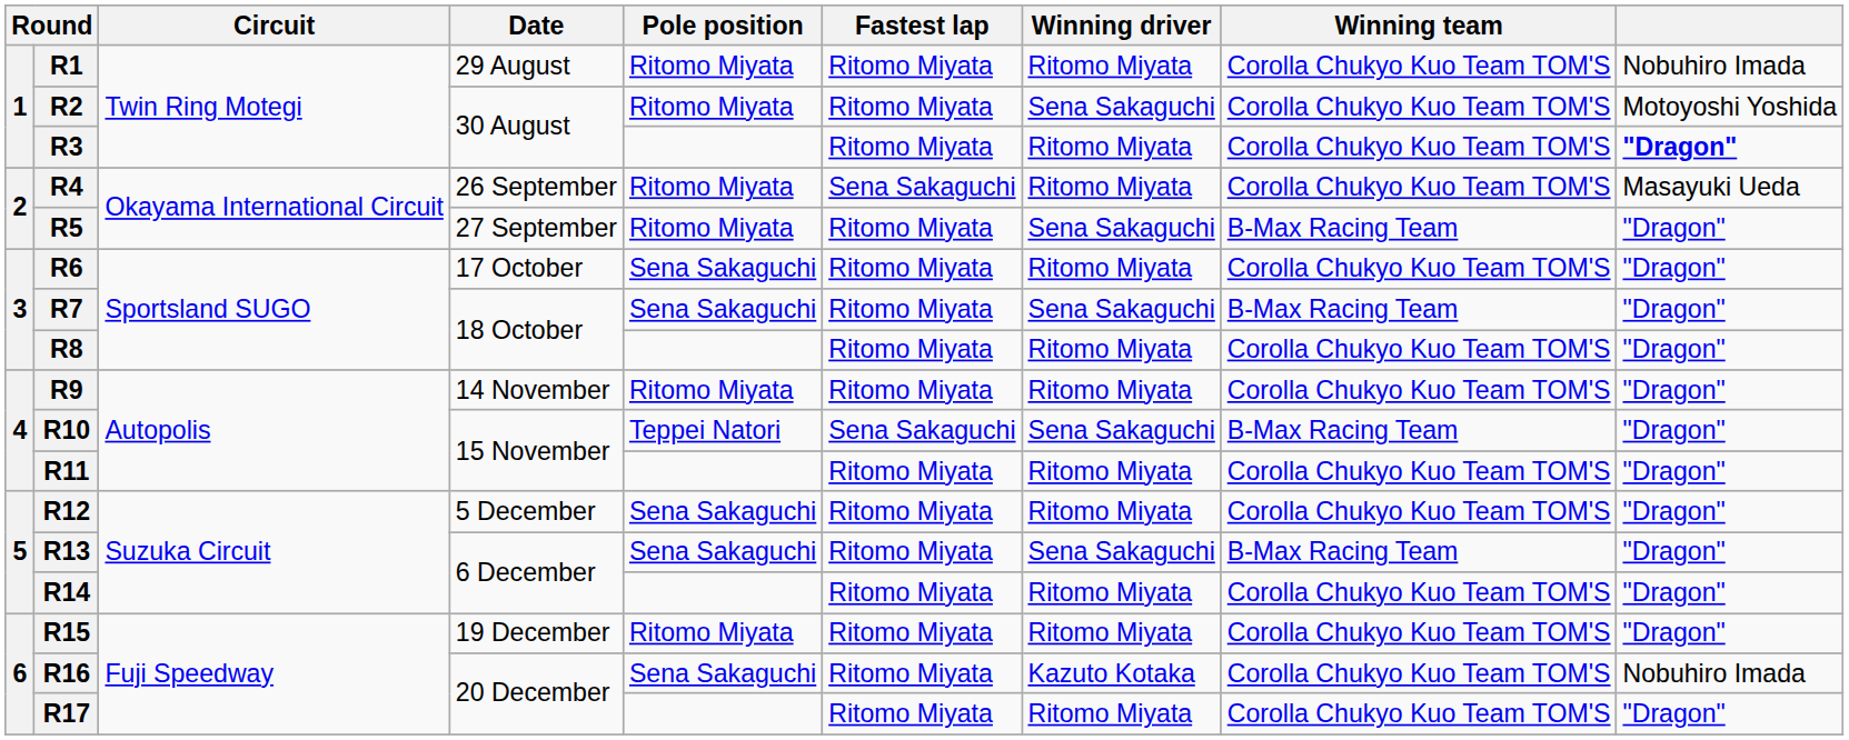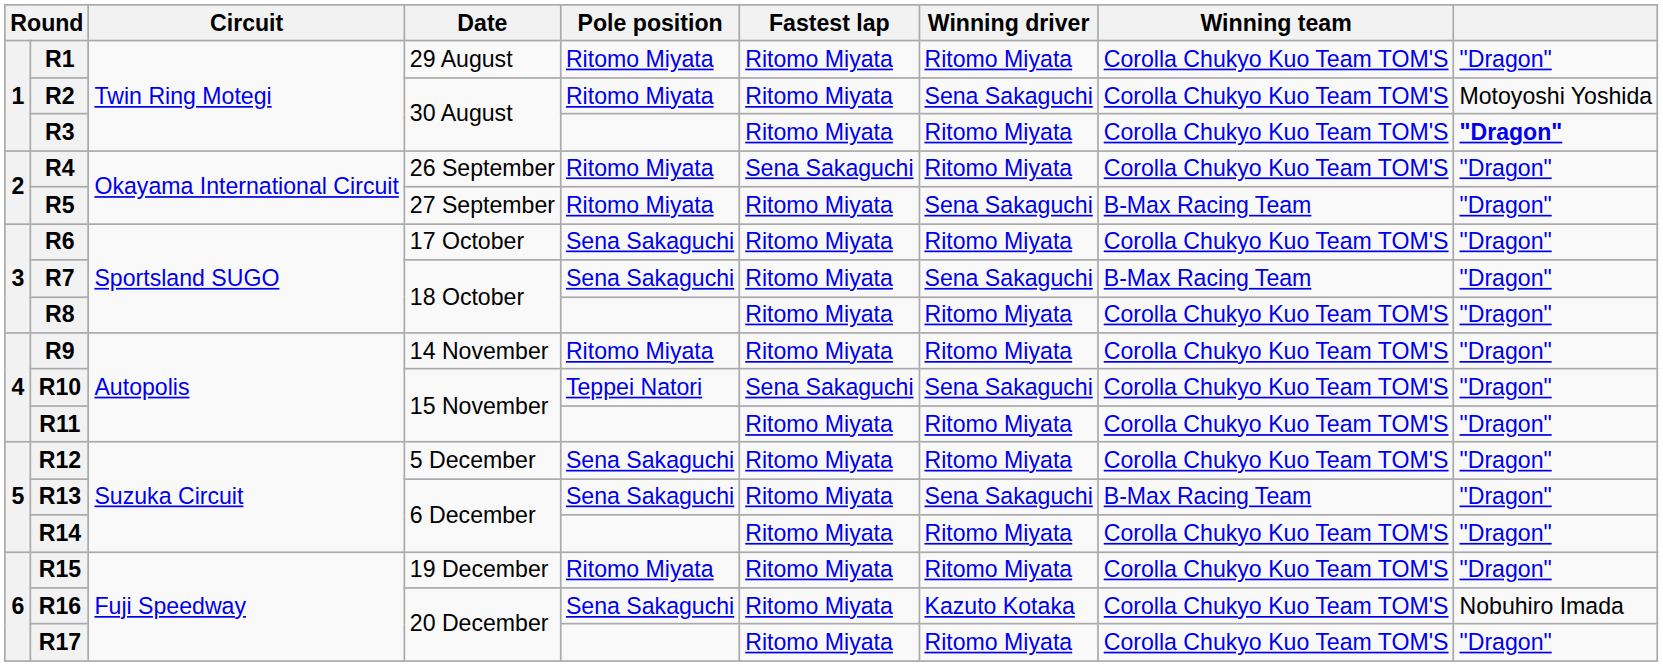R1 | column 9: Nobuhiro Imada -> "Dragon"
R4 | column 9: Masayuki Ueda -> "Dragon"
R10 | Winning team: B-Max Racing Team -> Corolla Chukyo Kuo Team TOM'S
